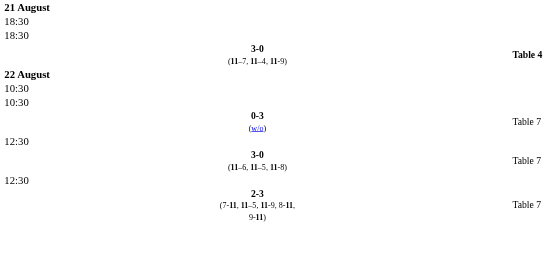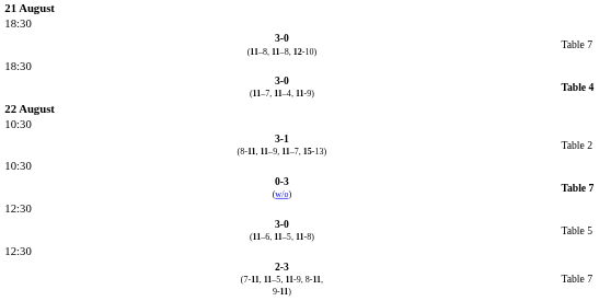+ row: 3-0 (11–8, 11–8, 12-10) | Table 7
+ row: 3-1 (8-11, 11–9, 11–7, 15-13) | Table 2
0-3 (w/o) | column 4: normal -> bold
3-0 (11–6, 11–5, 11-8) | column 4: Table 7 -> Table 5
